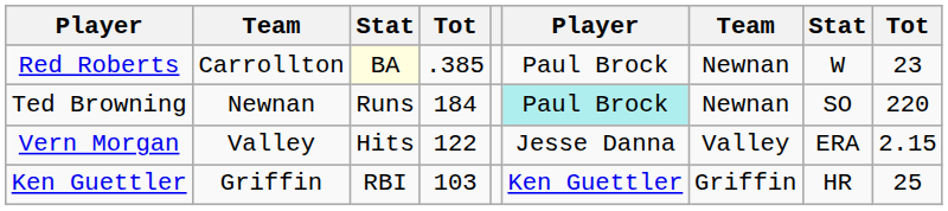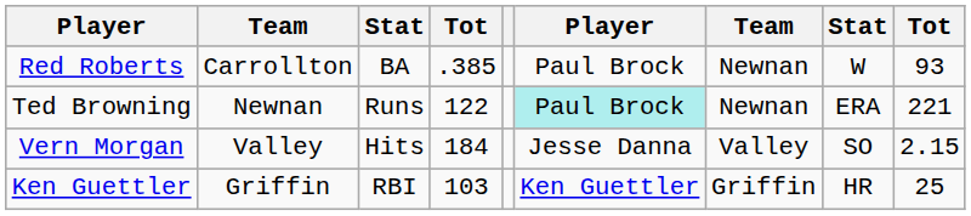Red Roberts | column 3: lightyellow background -> no background
Red Roberts | column 9: 23 -> 93
Ted Browning | column 4: 184 -> 122
Ted Browning | column 8: SO -> ERA
Ted Browning | column 9: 220 -> 221
Vern Morgan | column 4: 122 -> 184
Vern Morgan | column 8: ERA -> SO
